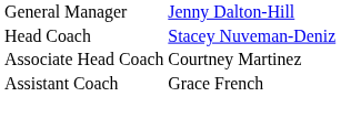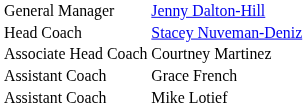+ row: Assistant Coach | Mike Lotief
